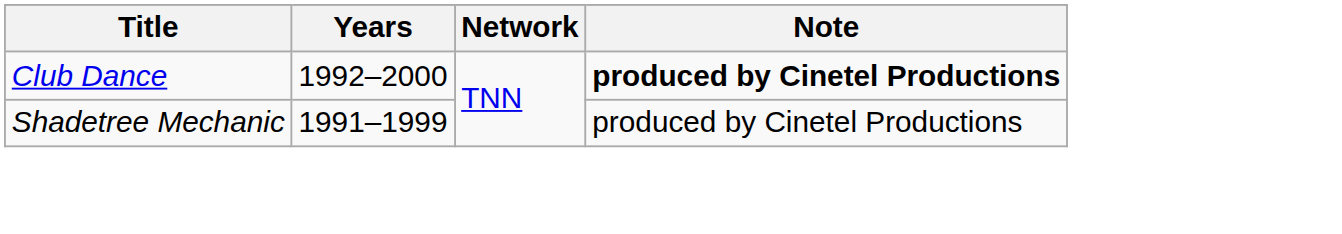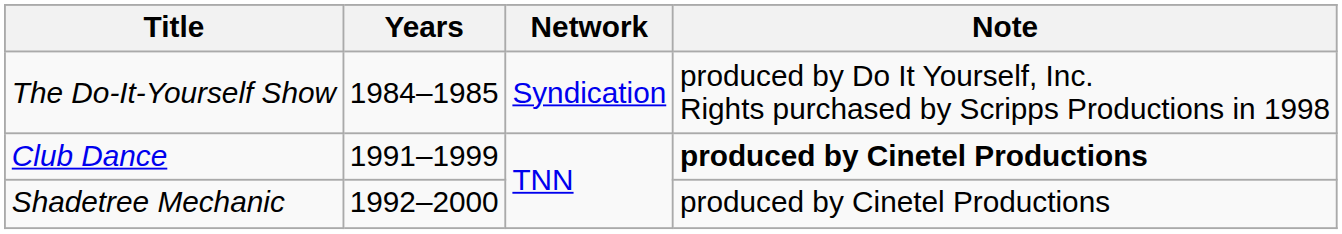+ row: The Do-It-Yourself Show | 1984–1985 | Syndication | produced by Do It Yourself, Inc. Rights purchased by Scripps Productions in 1998
Club Dance | Years: 1992–2000 -> 1991–1999
Shadetree Mechanic | Years: 1991–1999 -> 1992–2000
